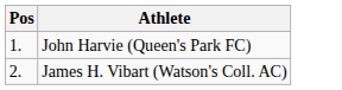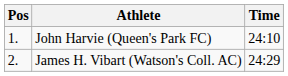+ column: Time | 24:10 | 24:29
